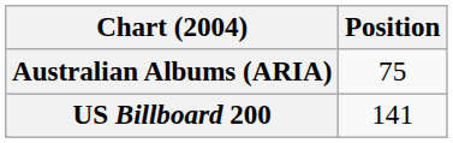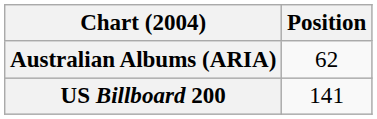Australian Albums (ARIA) | Position: 75 -> 62
